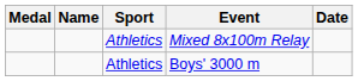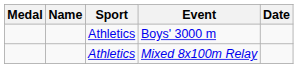rows swapped: Boys' 3000 m <-> Mixed 8x100m Relay
